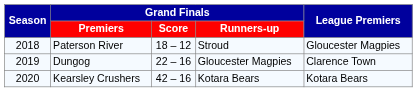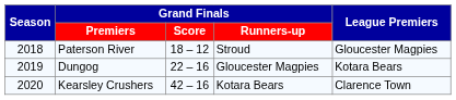Dungog | League Premiers: Clarence Town -> Kotara Bears
Kearsley Crushers | League Premiers: Kotara Bears -> Clarence Town
